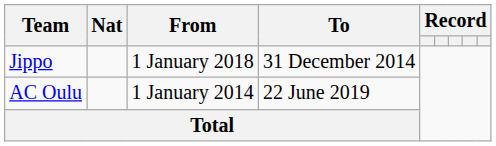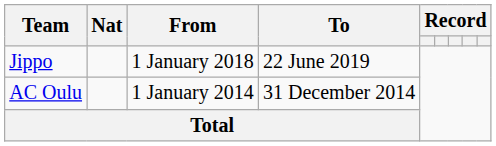Jippo | To: 31 December 2014 -> 22 June 2019
AC Oulu | To: 22 June 2019 -> 31 December 2014
